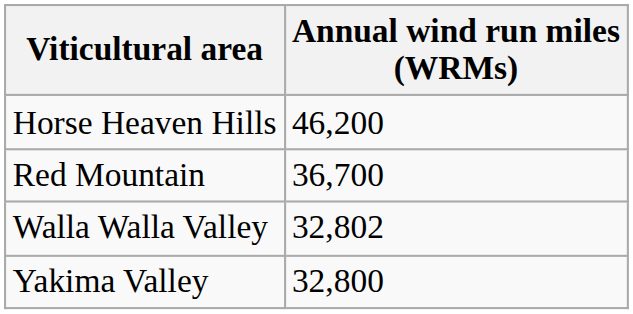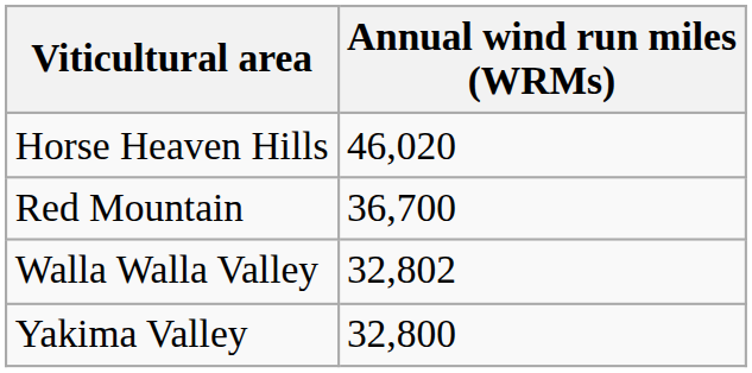Horse Heaven Hills | Annual wind run miles (WRMs): 46,200 -> 46,020
